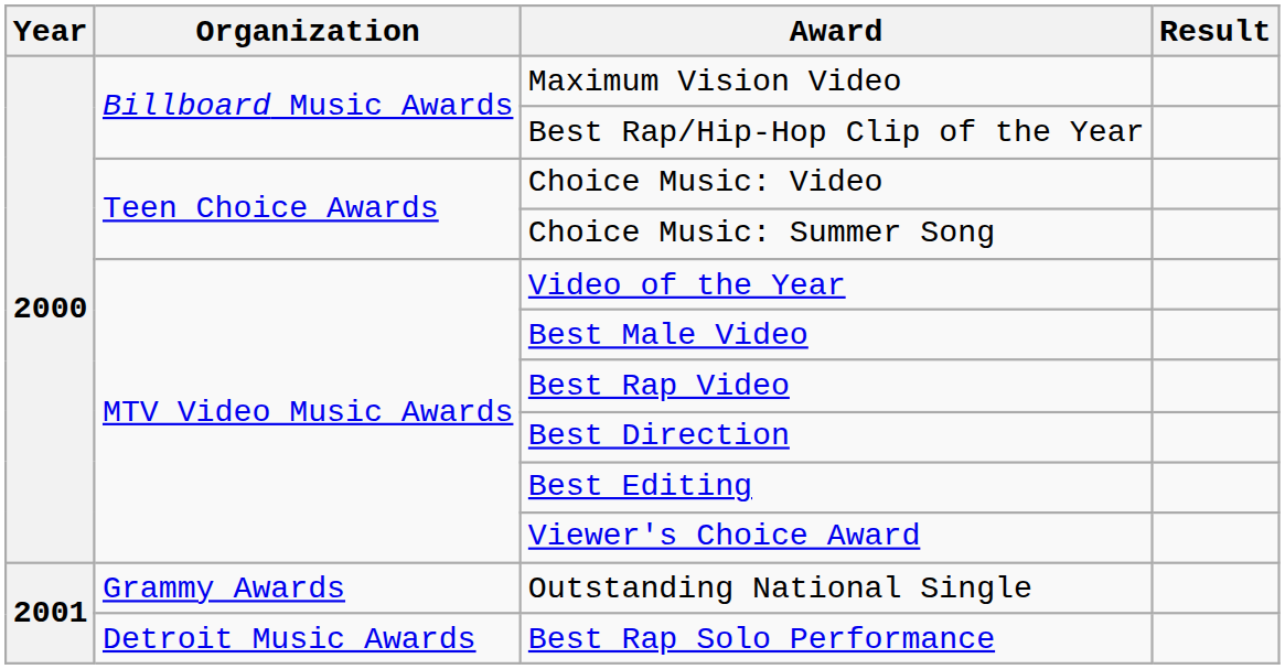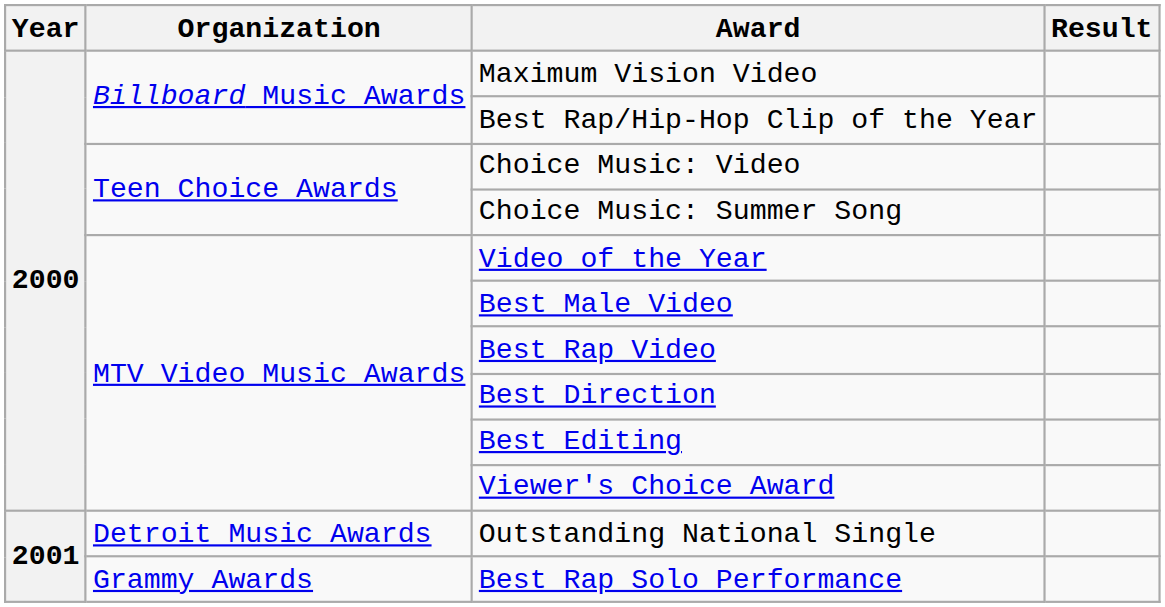Outstanding National Single | Organization: Grammy Awards -> Detroit Music Awards
Best Rap Solo Performance | Organization: Detroit Music Awards -> Grammy Awards
